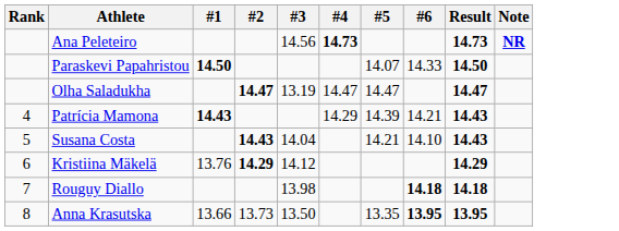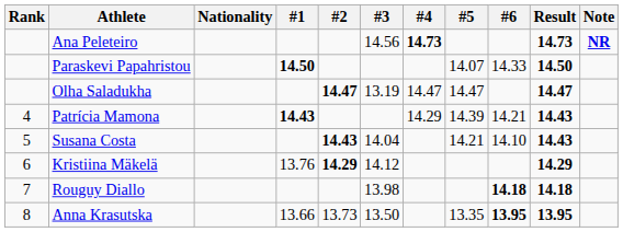+ column: Nationality
